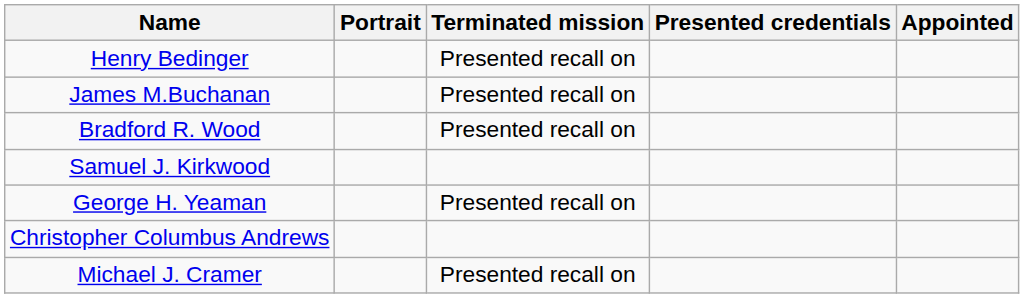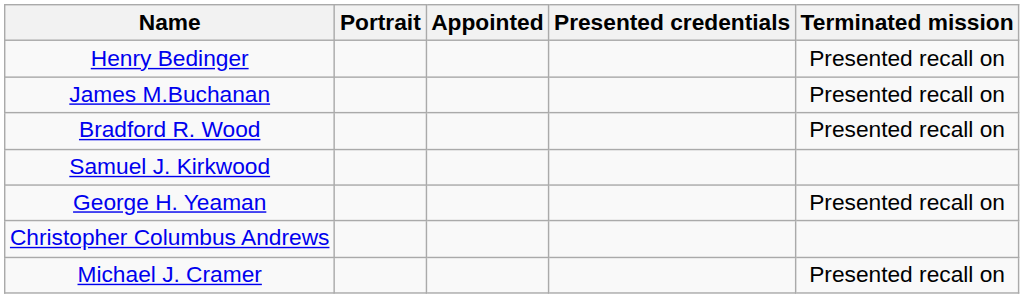columns swapped: Appointed <-> Terminated mission
